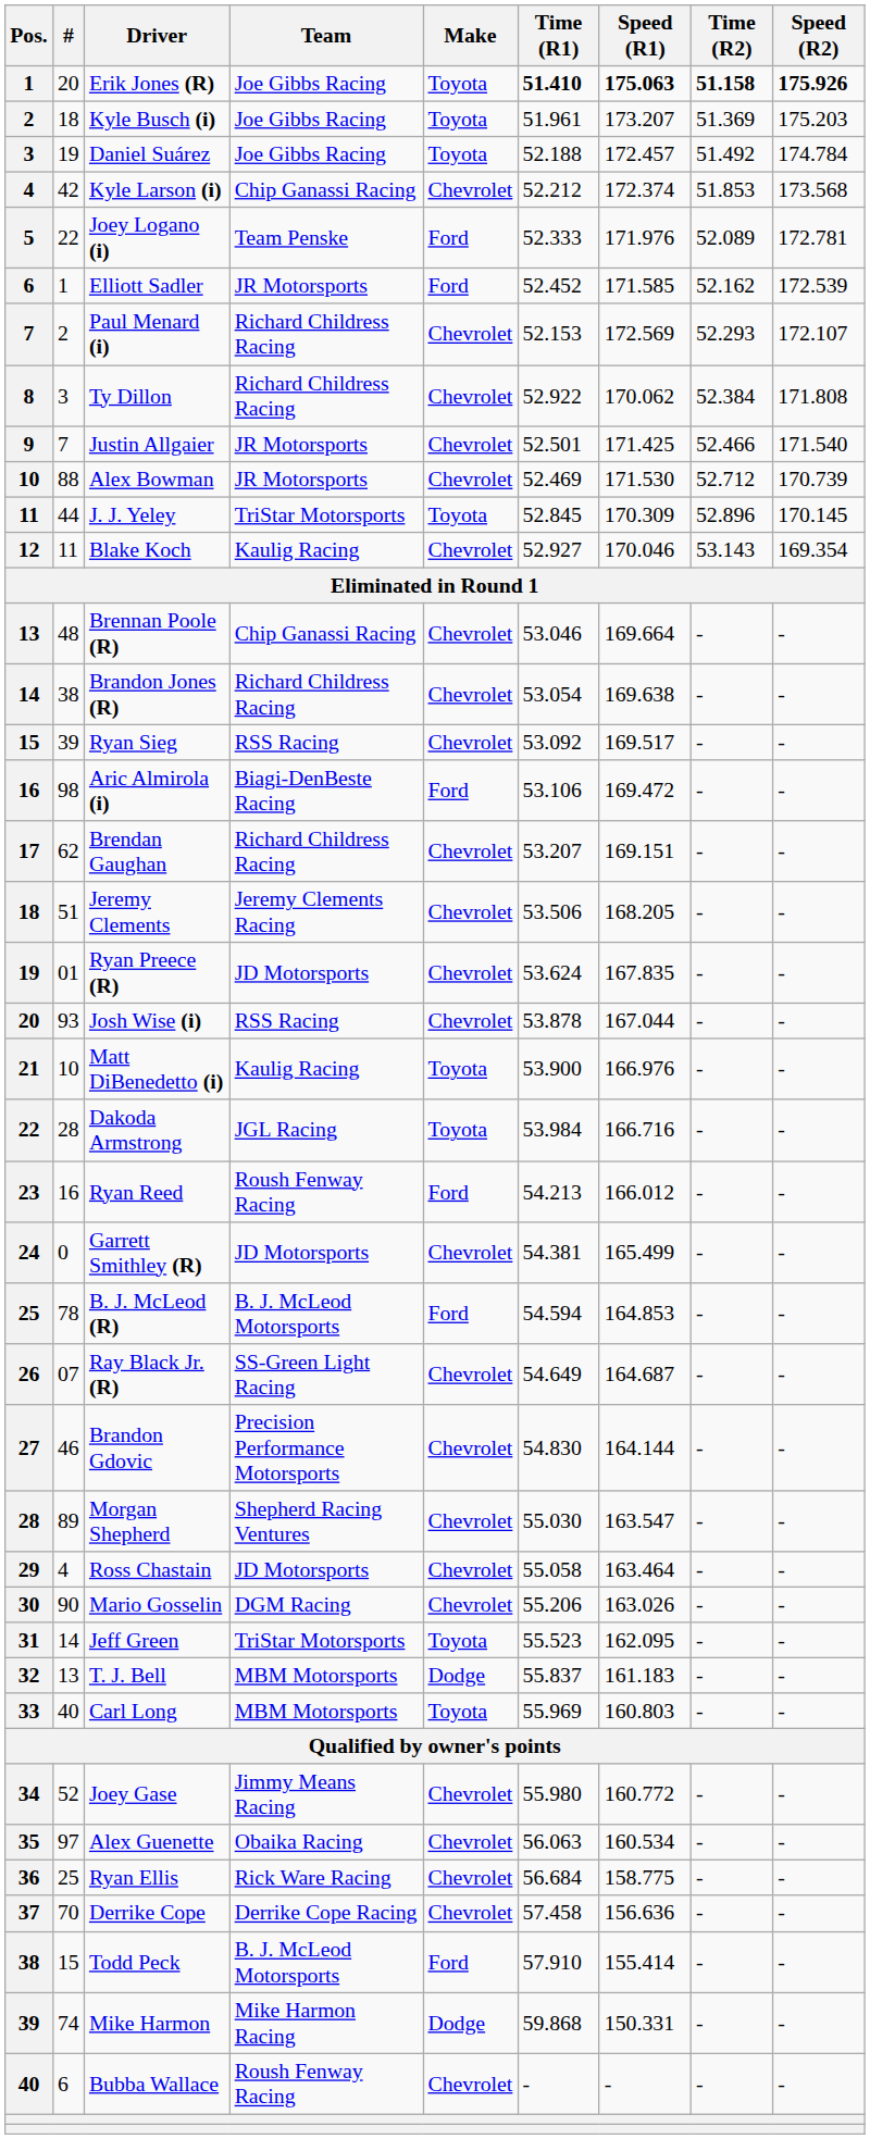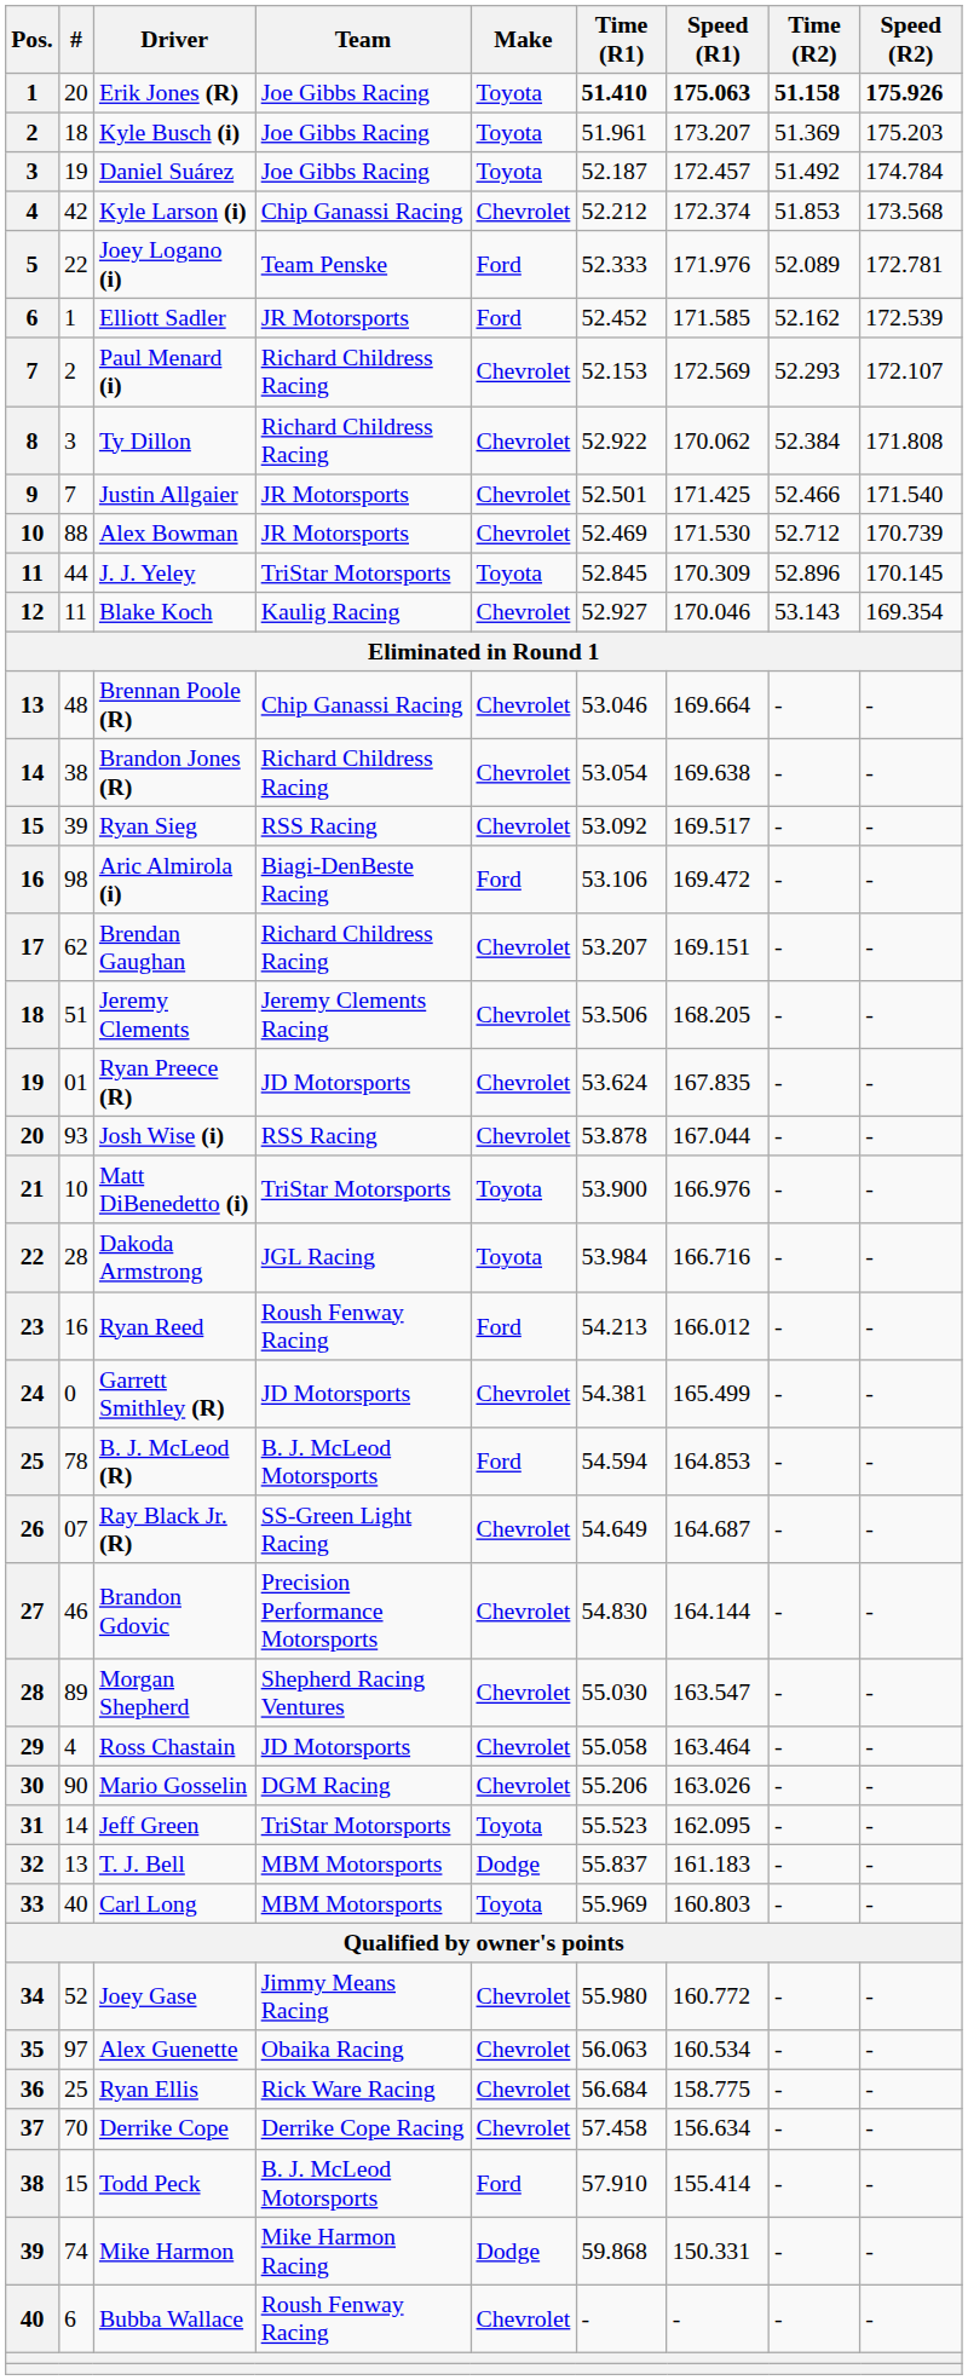Daniel Suárez | Time (R1): 52.188 -> 52.187
Matt DiBenedetto (i) | Team: Kaulig Racing -> TriStar Motorsports
Derrike Cope | Speed (R1): 156.636 -> 156.634
